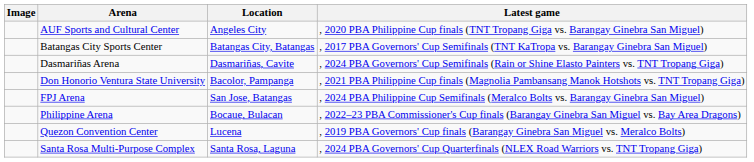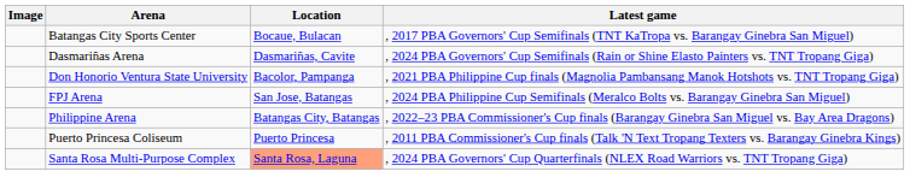- row: AUF Sports and Cultural Center | Angeles City | , 2020 PBA Philippine Cup finals (TNT Tropang Giga vs. Barangay Ginebra San Miguel)
Batangas City Sports Center | Location: Batangas City, Batangas -> Bocaue, Bulacan
Philippine Arena | Location: Bocaue, Bulacan -> Batangas City, Batangas
+ row: Puerto Princesa Coliseum | Puerto Princesa | , 2011 PBA Commissioner's Cup finals (Talk 'N Text Tropang Texters vs. Barangay Ginebra Kings)
- row: Quezon Convention Center | Lucena | , 2019 PBA Governors' Cup finals (Barangay Ginebra San Miguel vs. Meralco Bolts)
Santa Rosa Multi-Purpose Complex | Location: no background -> lightsalmon background
